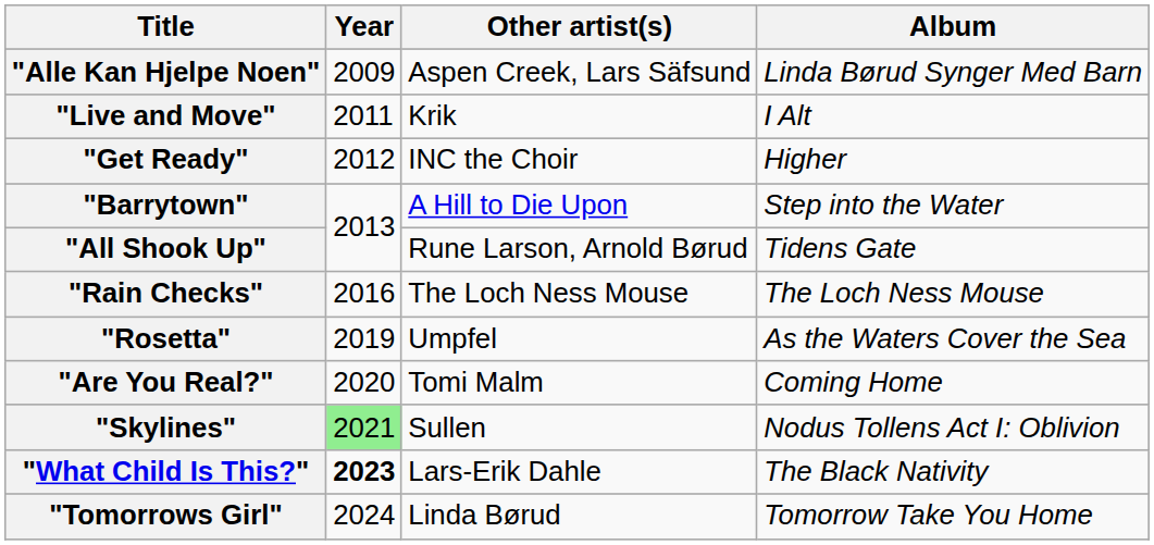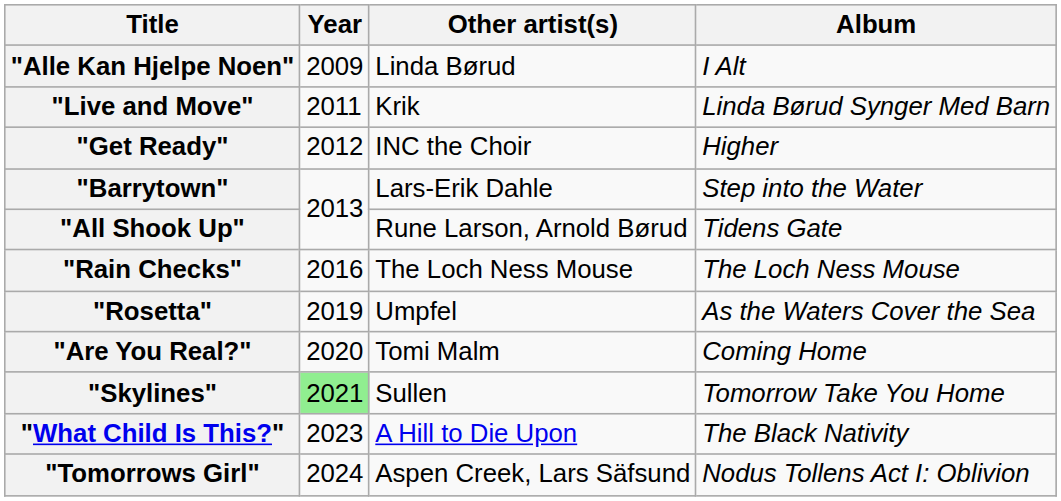"Alle Kan Hjelpe Noen" | Other artist(s): Aspen Creek, Lars Säfsund -> Linda Børud
"Alle Kan Hjelpe Noen" | Album: Linda Børud Synger Med Barn -> I Alt
"Live and Move" | Album: I Alt -> Linda Børud Synger Med Barn
"Barrytown" | Other artist(s): A Hill to Die Upon -> Lars-Erik Dahle
"Skylines" | Album: Nodus Tollens Act I: Oblivion -> Tomorrow Take You Home
"What Child Is This?" | Year: bold -> normal
"What Child Is This?" | Other artist(s): Lars-Erik Dahle -> A Hill to Die Upon
"Tomorrows Girl" | Other artist(s): Linda Børud -> Aspen Creek, Lars Säfsund
"Tomorrows Girl" | Album: Tomorrow Take You Home -> Nodus Tollens Act I: Oblivion
